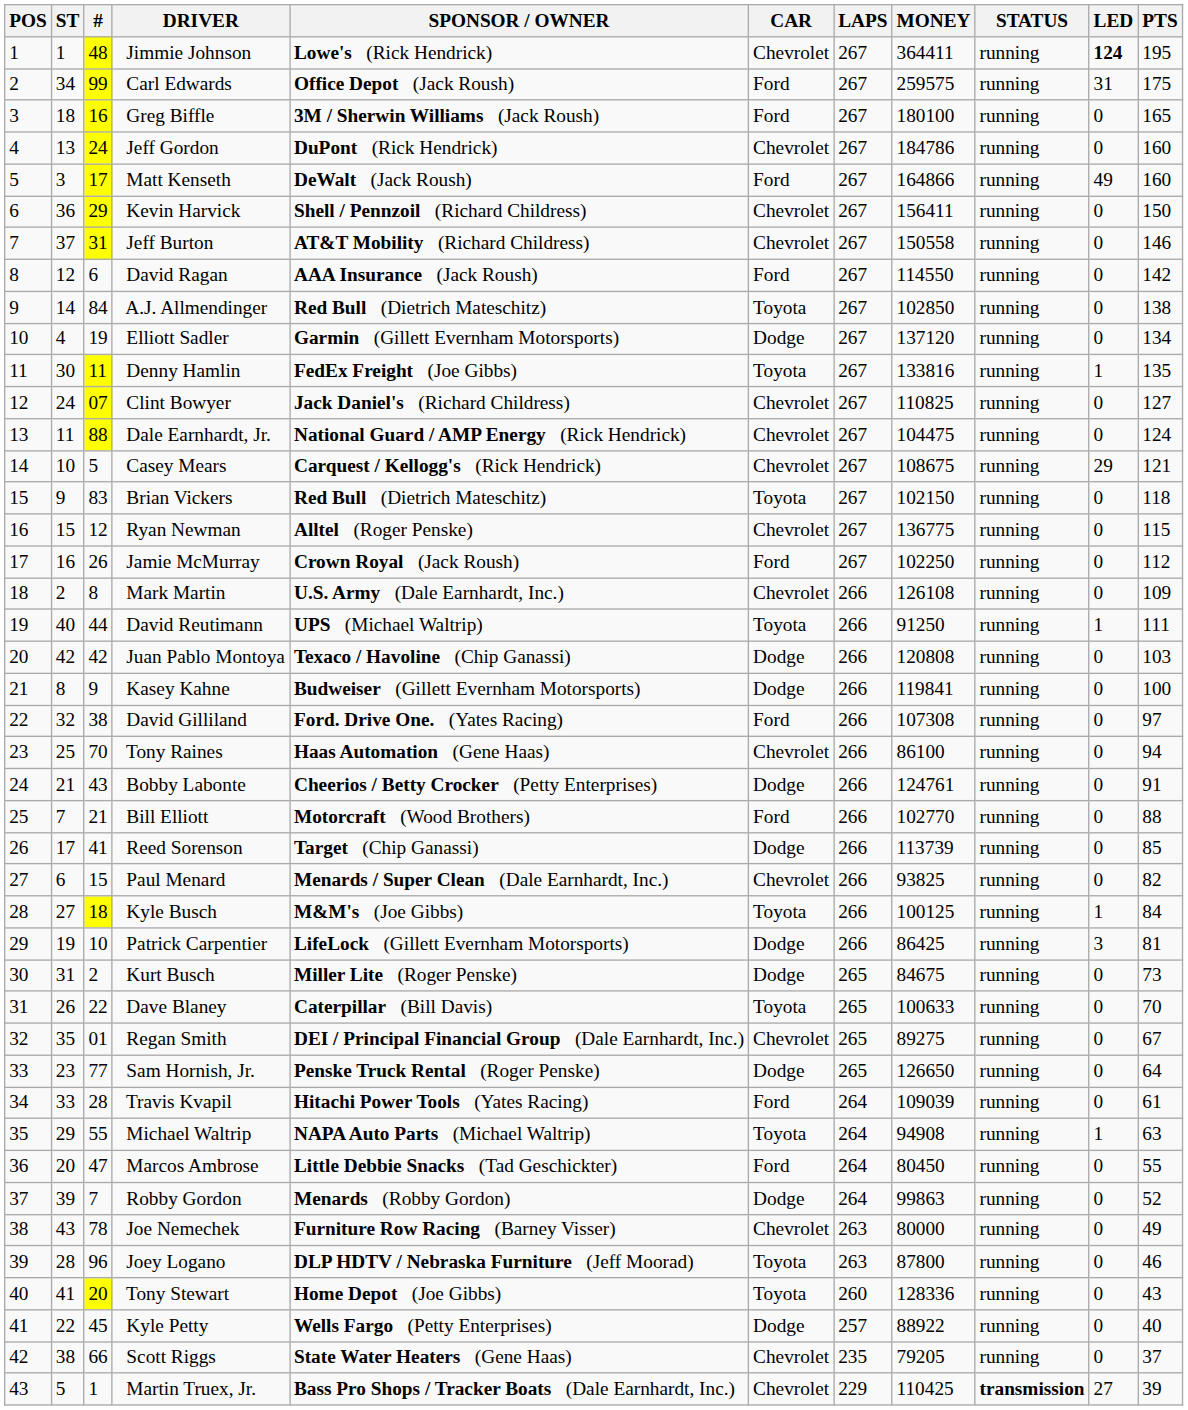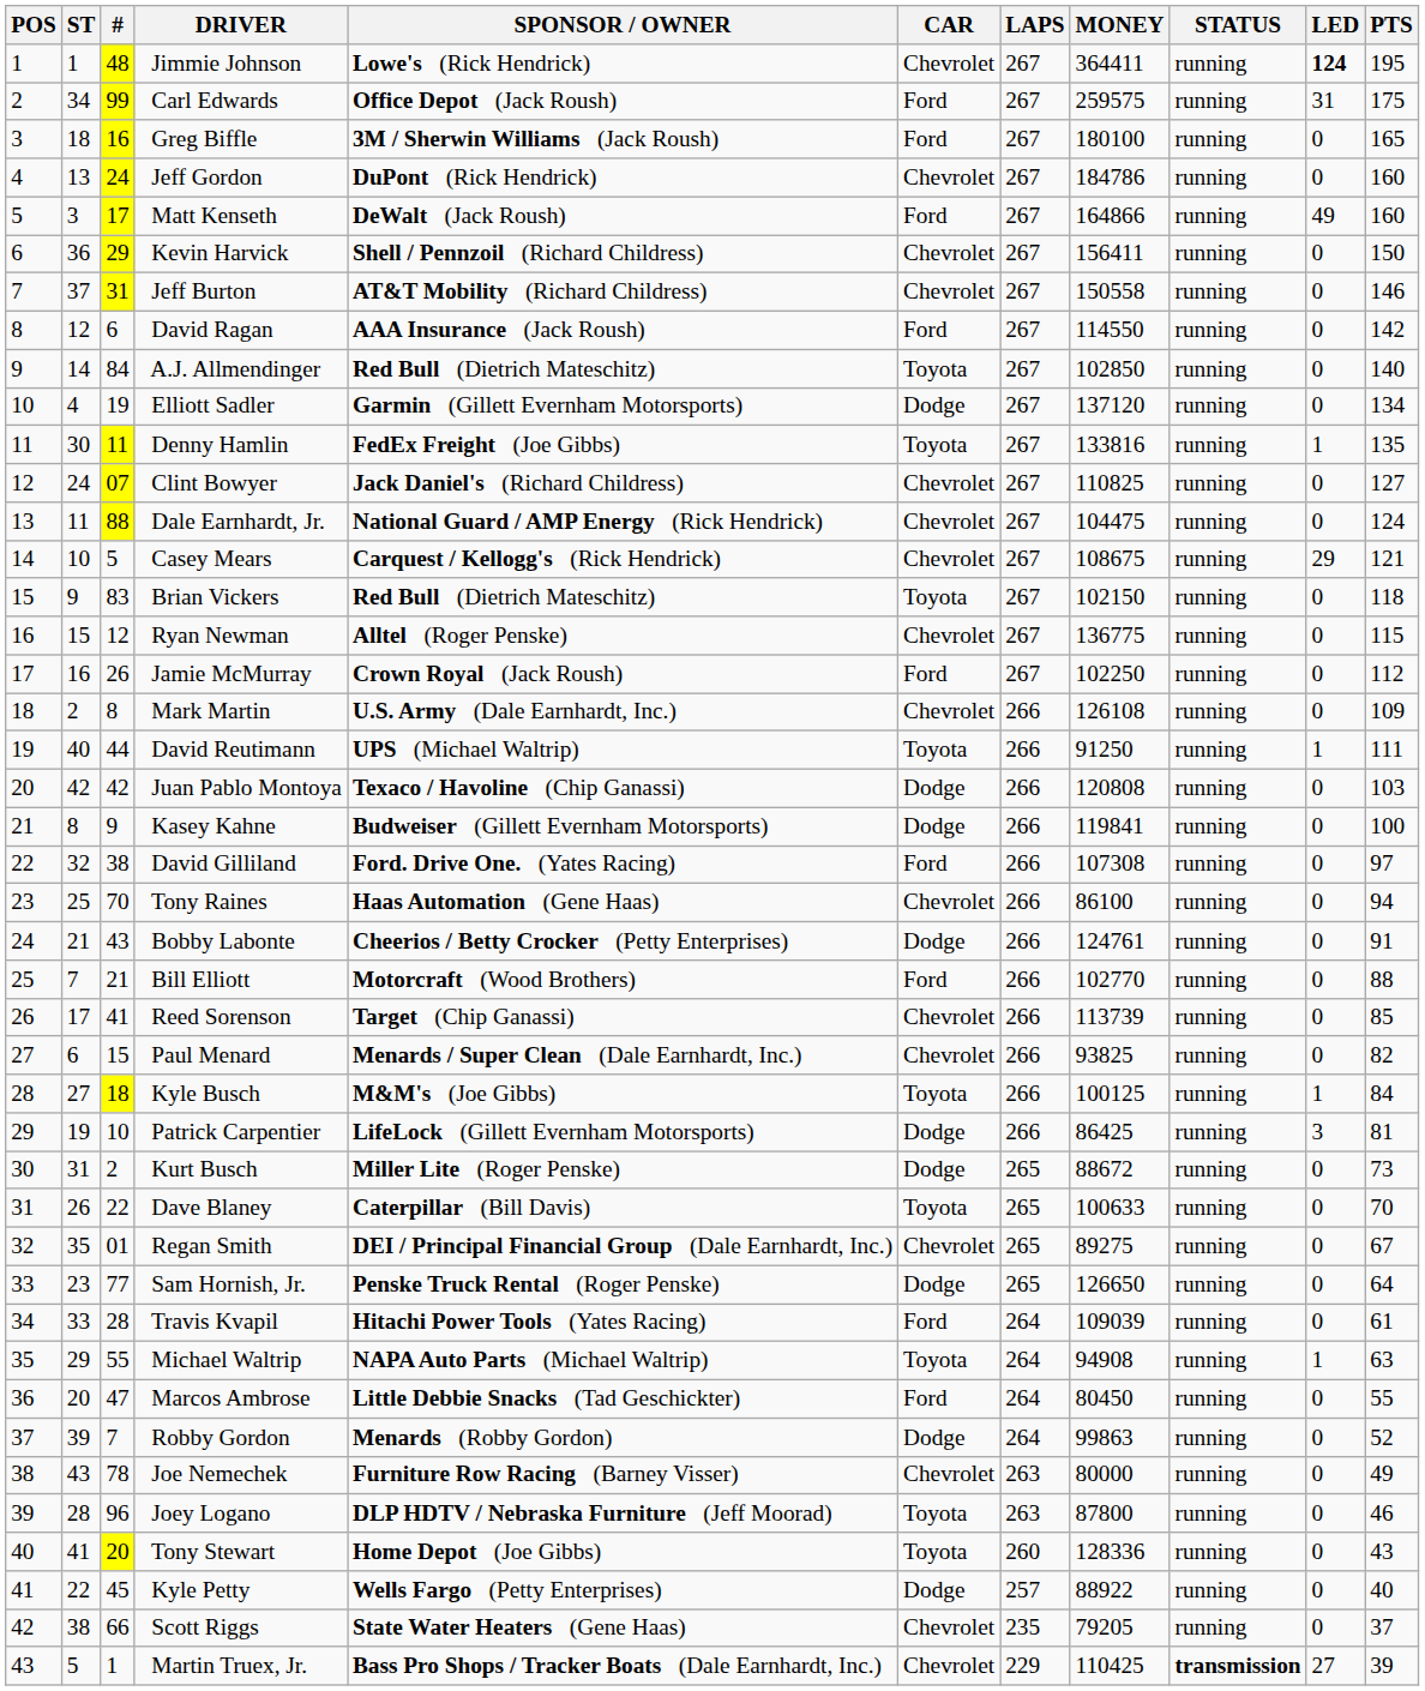A.J. Allmendinger | PTS: 138 -> 140
Reed Sorenson | CAR: Dodge -> Chevrolet
Kurt Busch | MONEY: 84675 -> 88672
